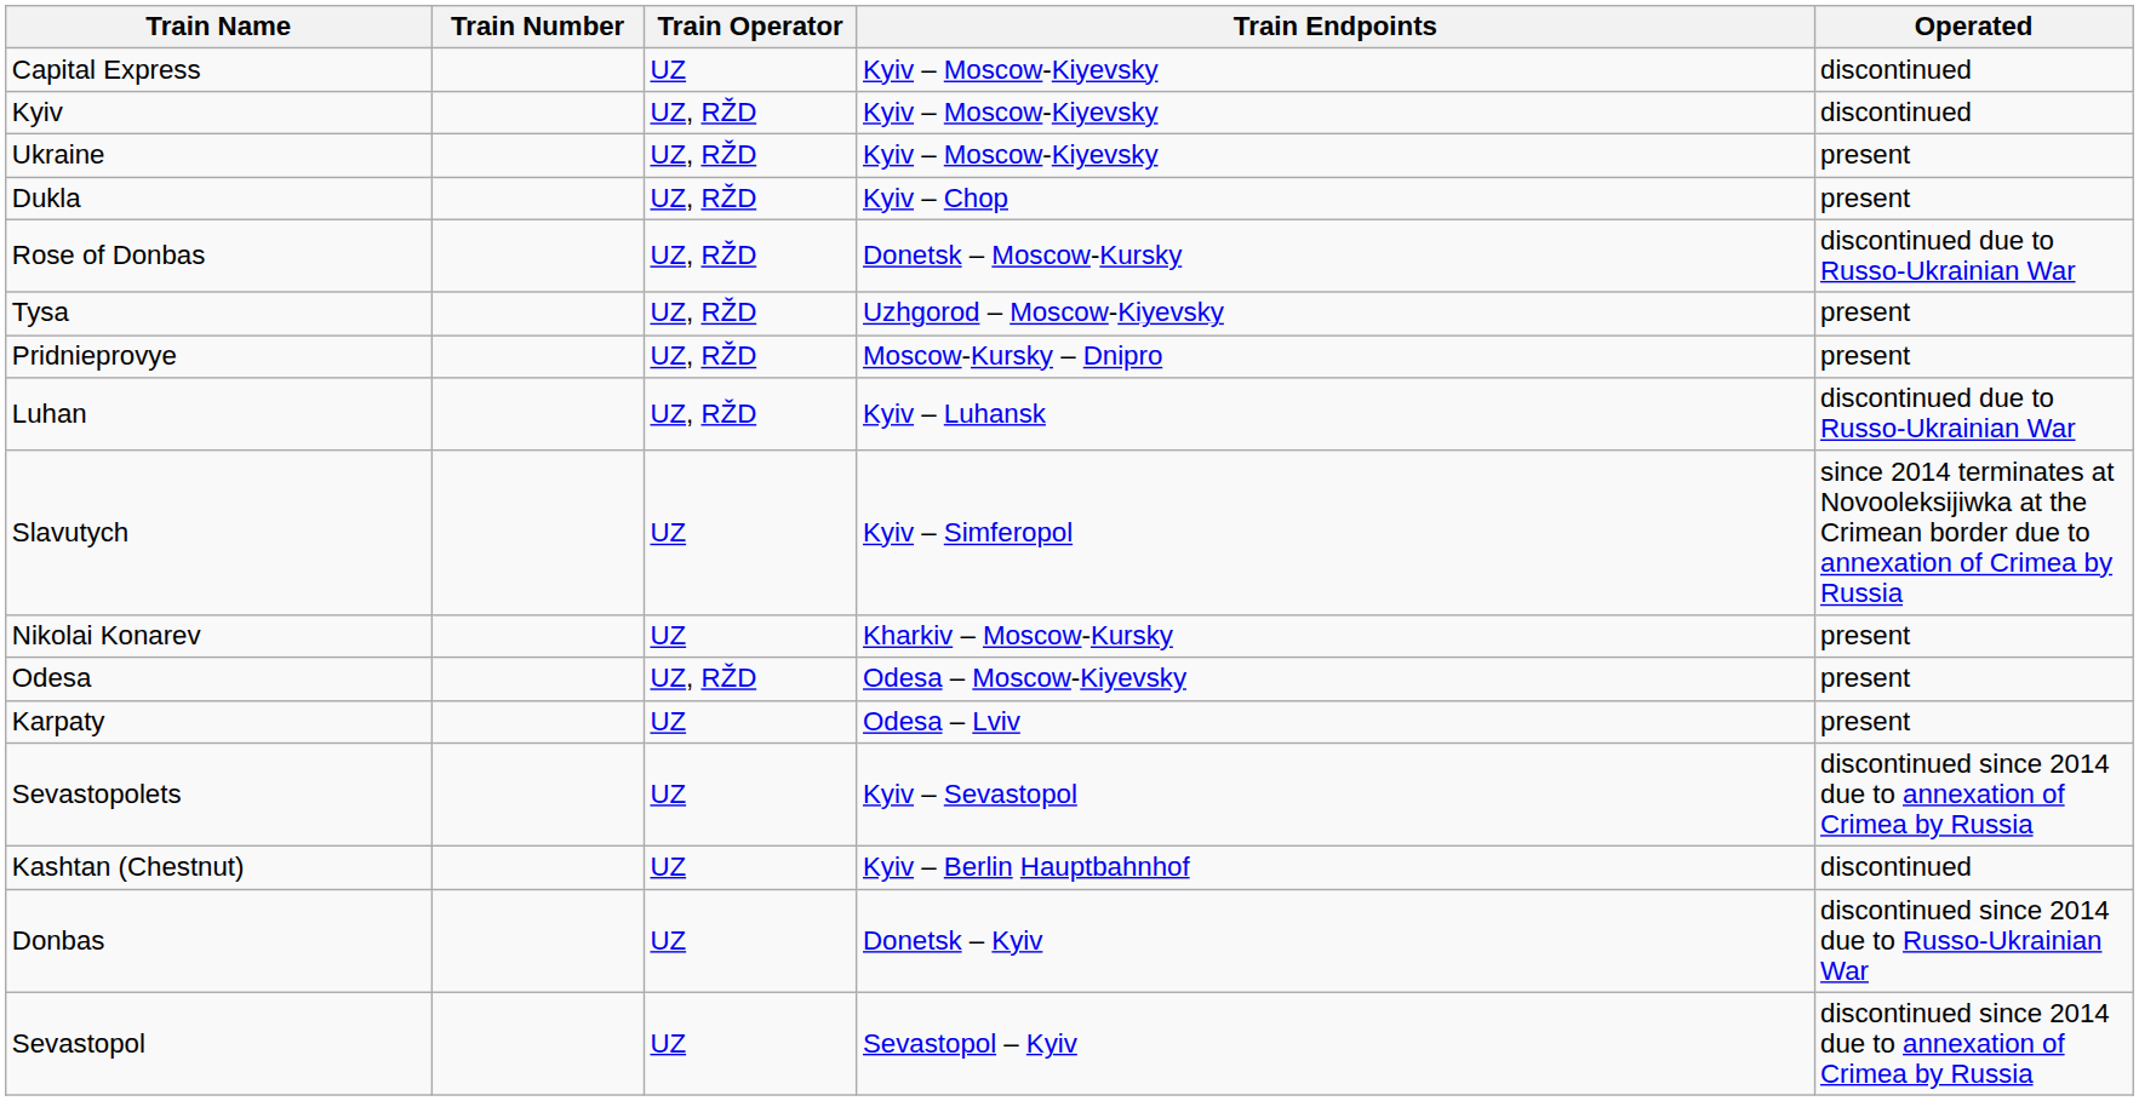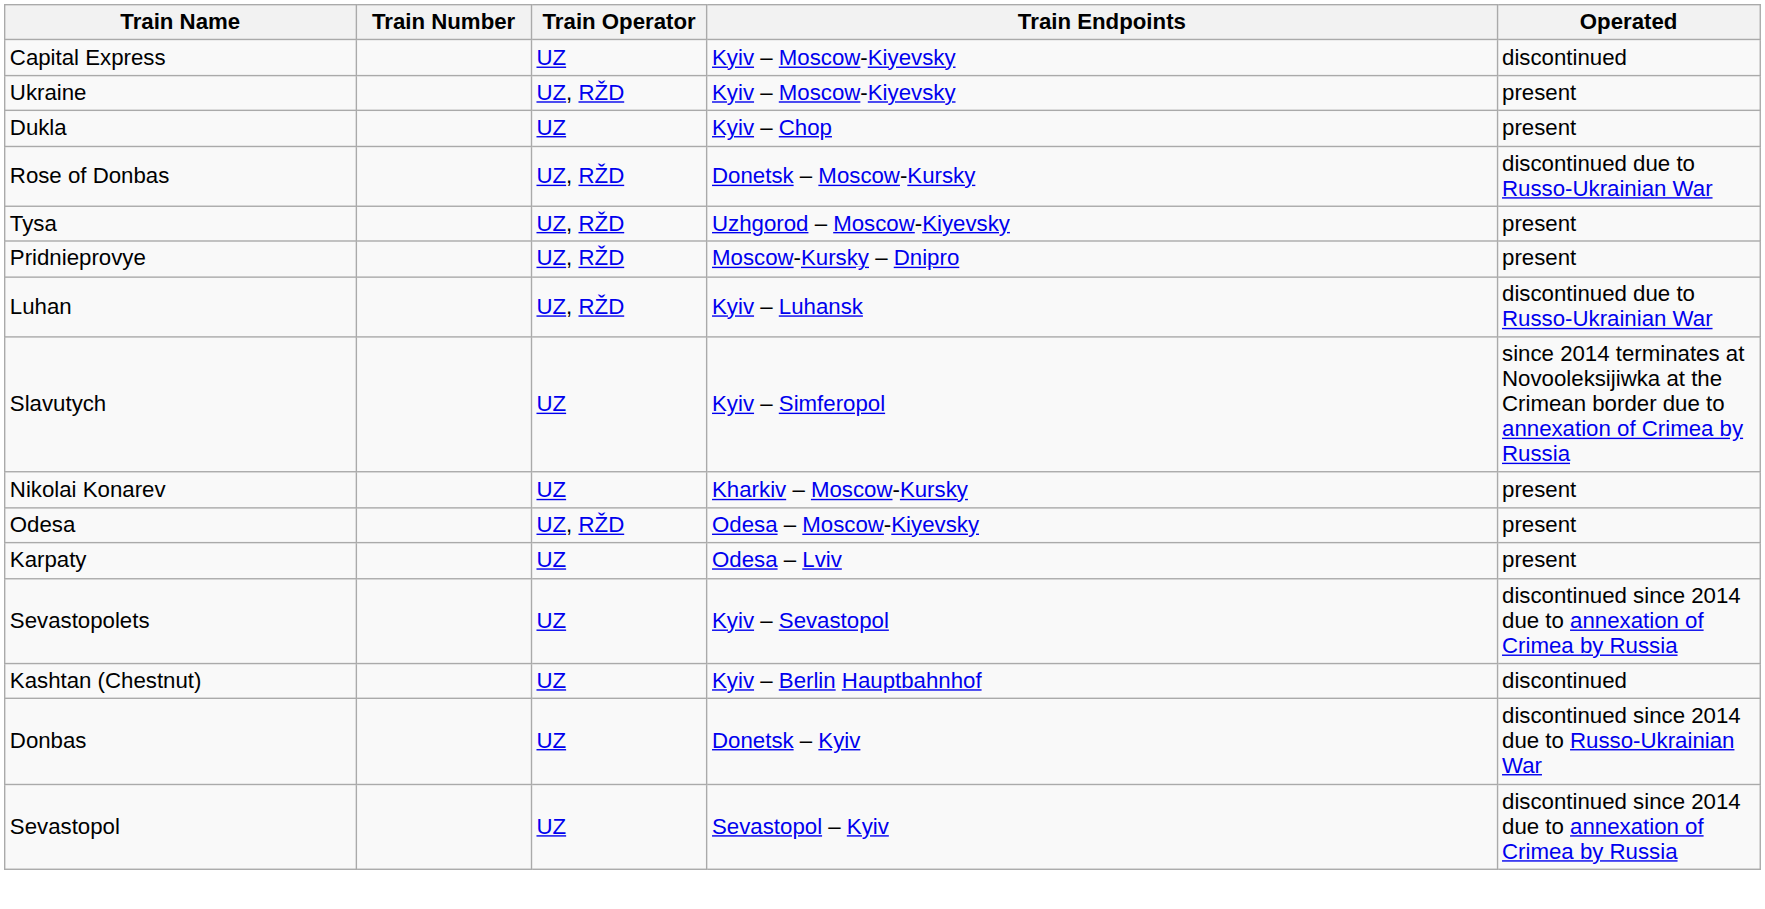- row: Kyiv | UZ, RŽD | Kyiv – Moscow-Kiyevsky | discontinued
Dukla | Train Operator: UZ, RŽD -> UZ
